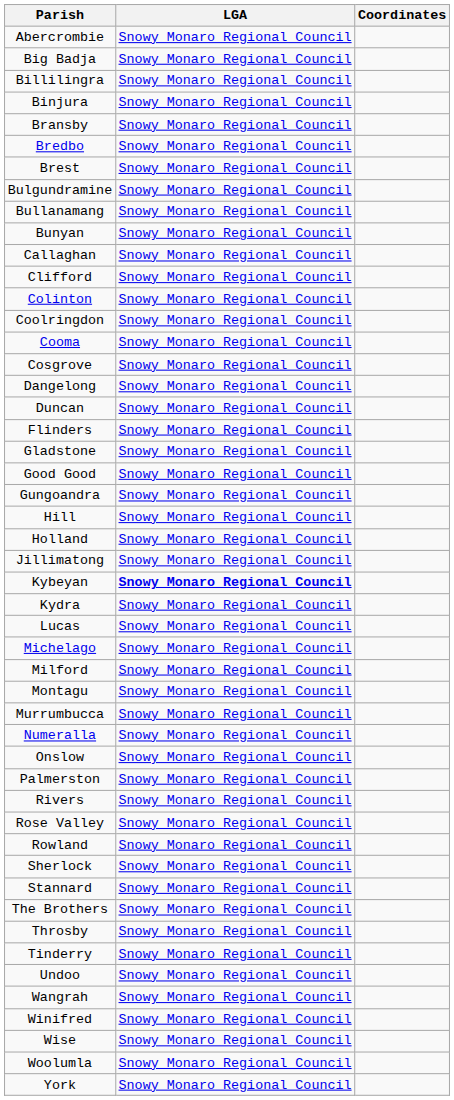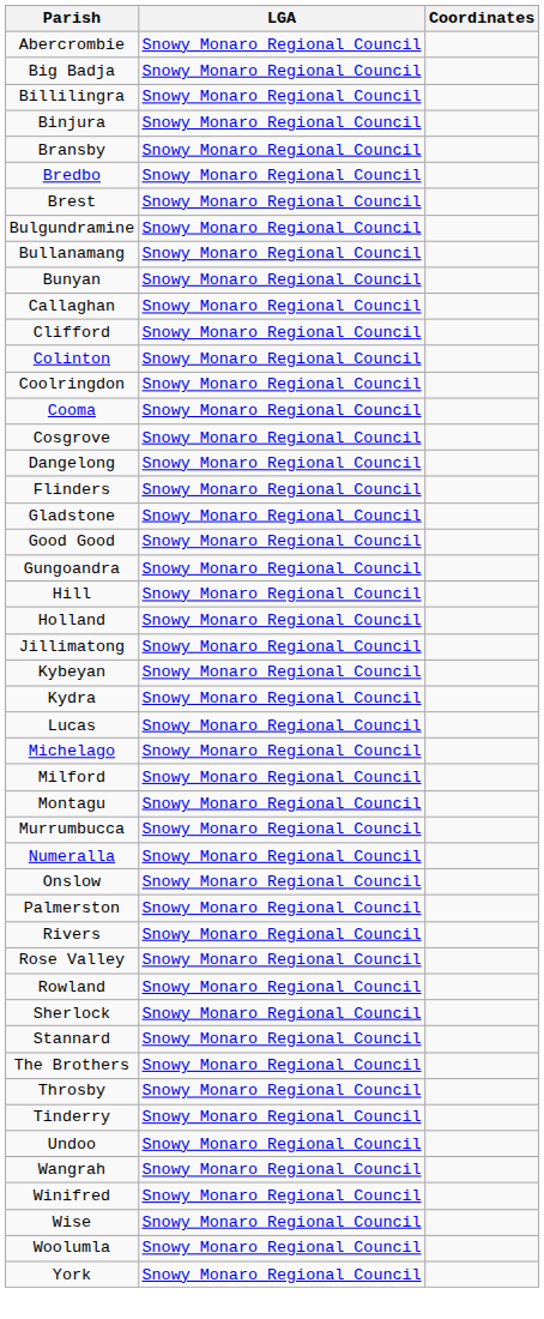- row: Duncan | Snowy Monaro Regional Council
Kybeyan | LGA: bold -> normal
